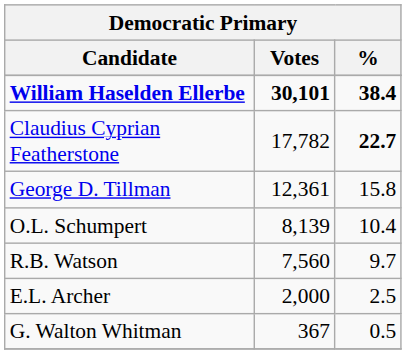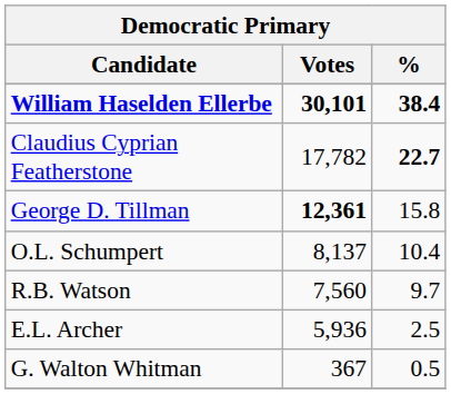George D. Tillman | Votes: normal -> bold
O.L. Schumpert | Votes: 8,139 -> 8,137
E.L. Archer | Votes: 2,000 -> 5,936
